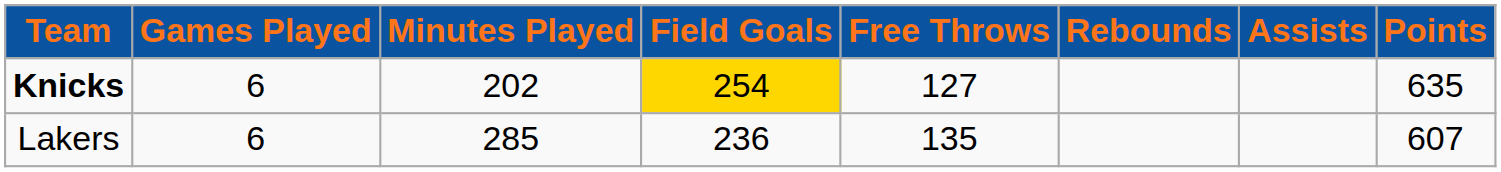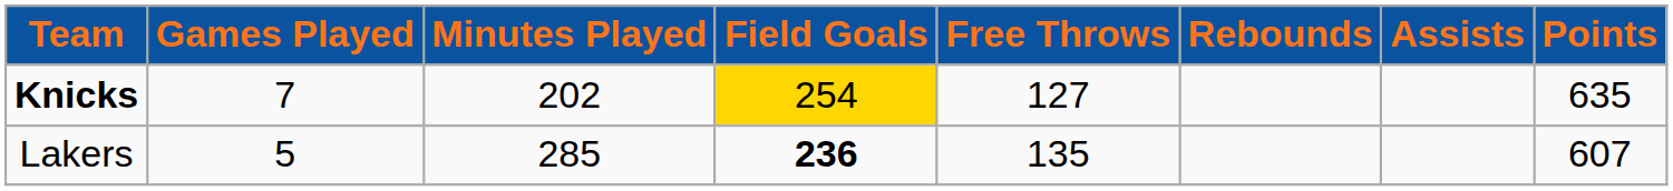Knicks | Games Played: 6 -> 7
Lakers | Games Played: 6 -> 5
Lakers | Field Goals: normal -> bold
